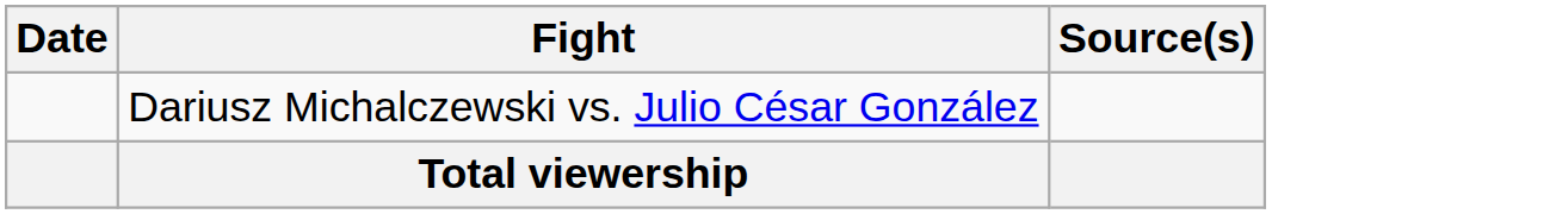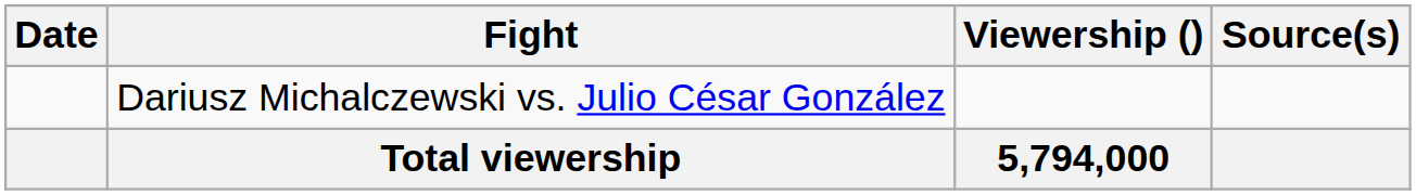+ column: Viewership () | 5,794,000
